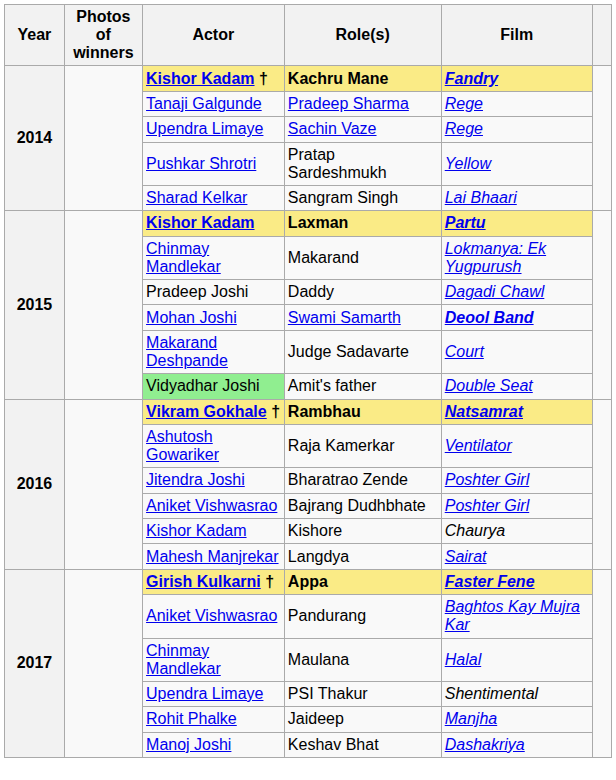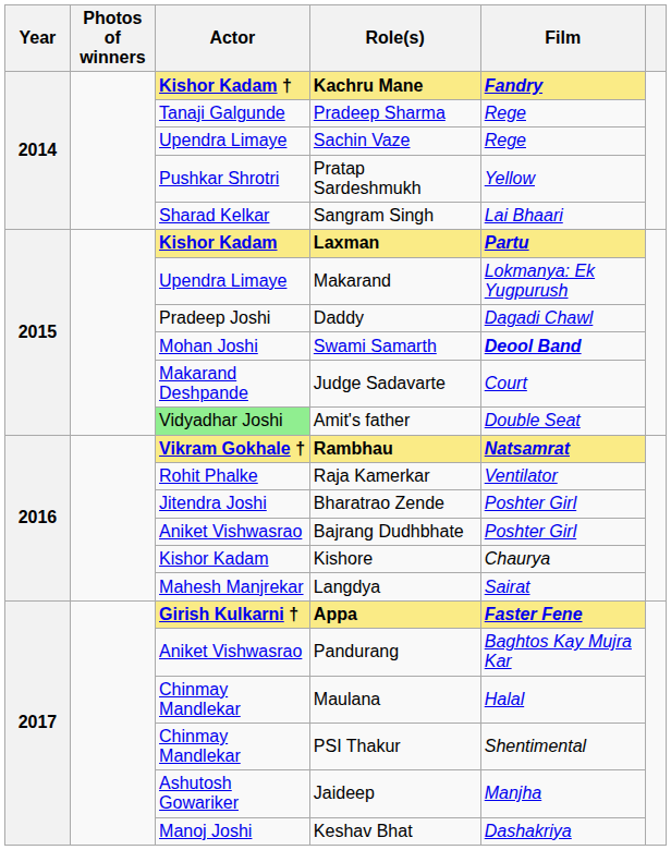Makarand | Actor: Chinmay Mandlekar -> Upendra Limaye
Raja Kamerkar | Actor: Ashutosh Gowariker -> Rohit Phalke
PSI Thakur | Actor: Upendra Limaye -> Chinmay Mandlekar
Jaideep | Actor: Rohit Phalke -> Ashutosh Gowariker
